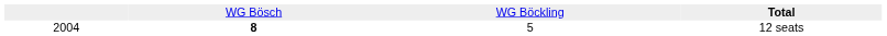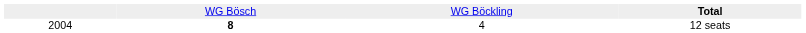12 seats | column 3: 5 -> 4
